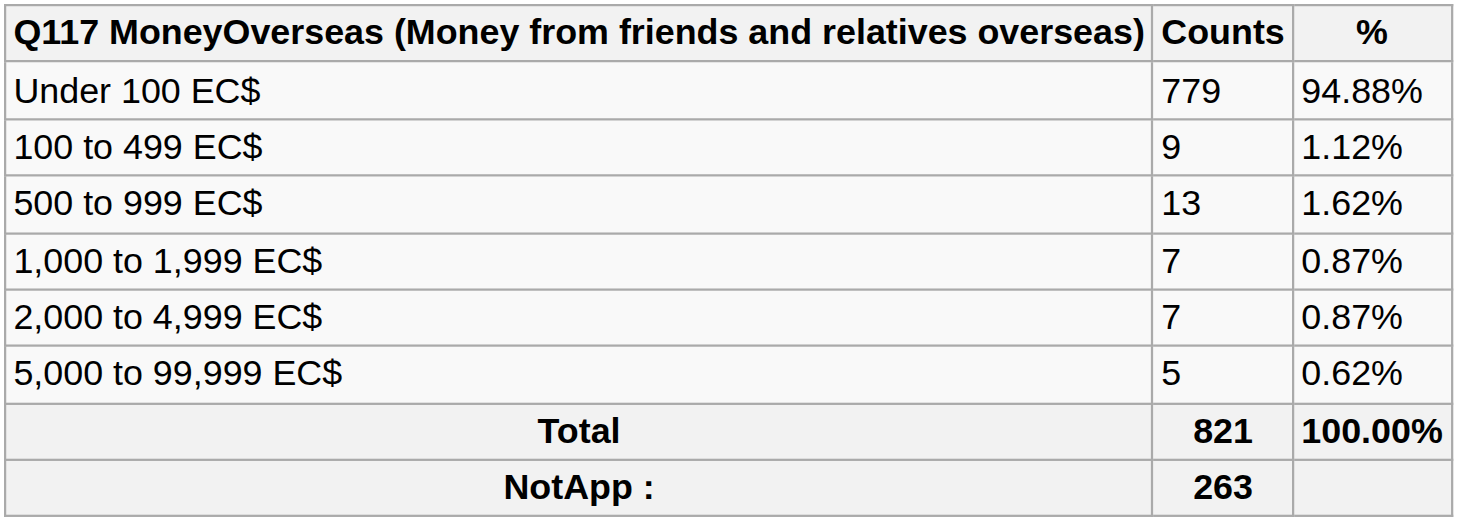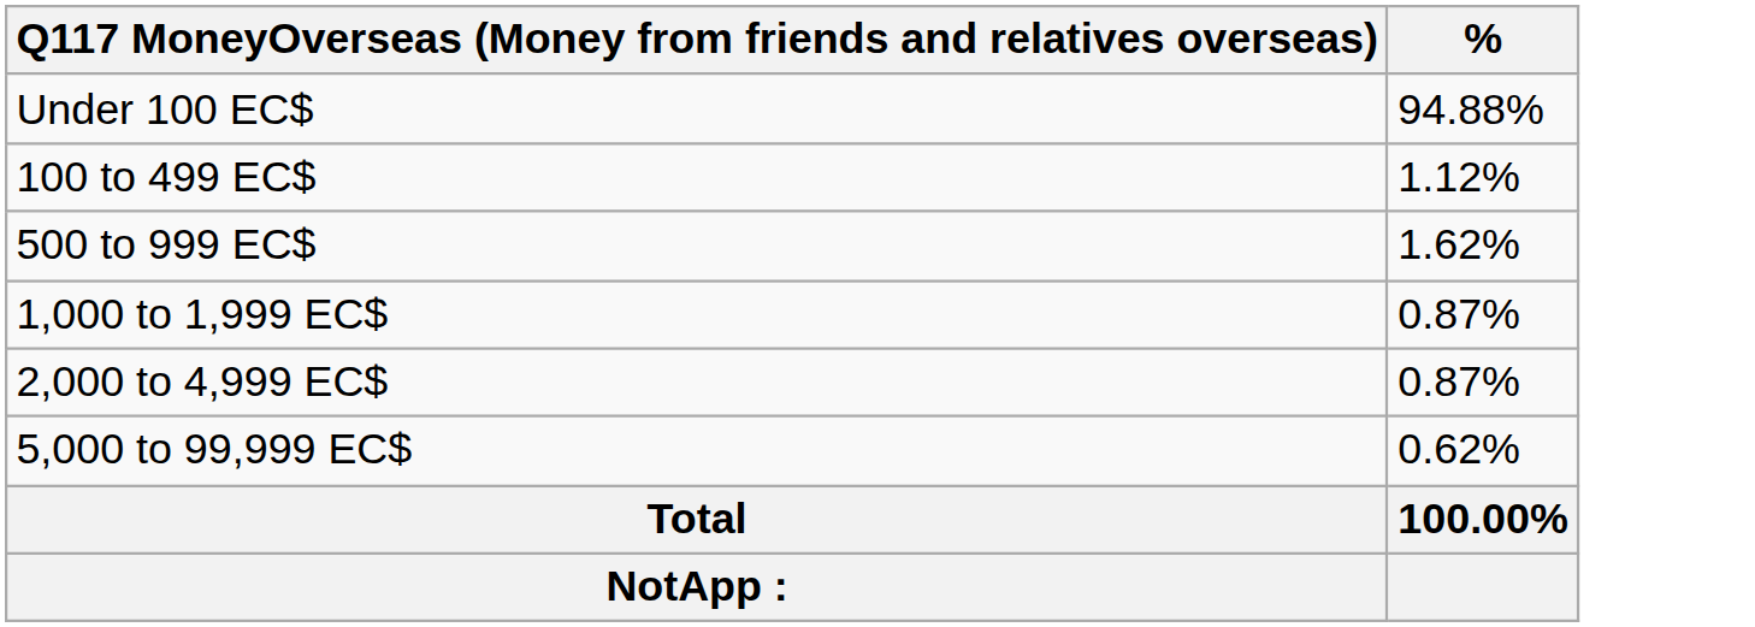- column: Counts | 779 | 9 | 13 | 7 | 7 | 5 | 821 | 263
